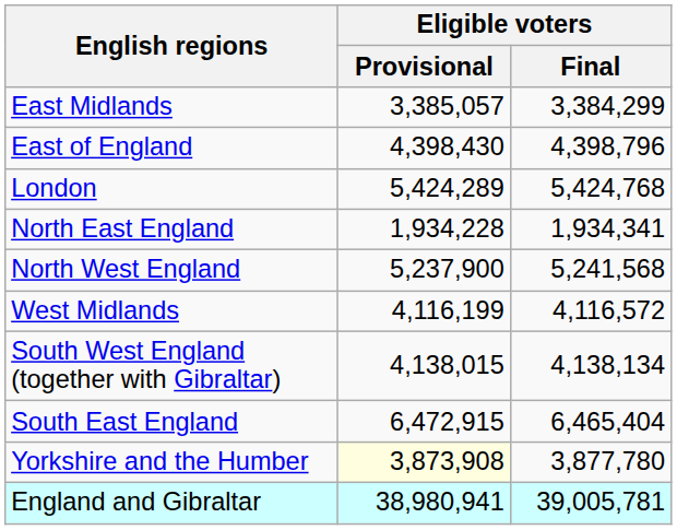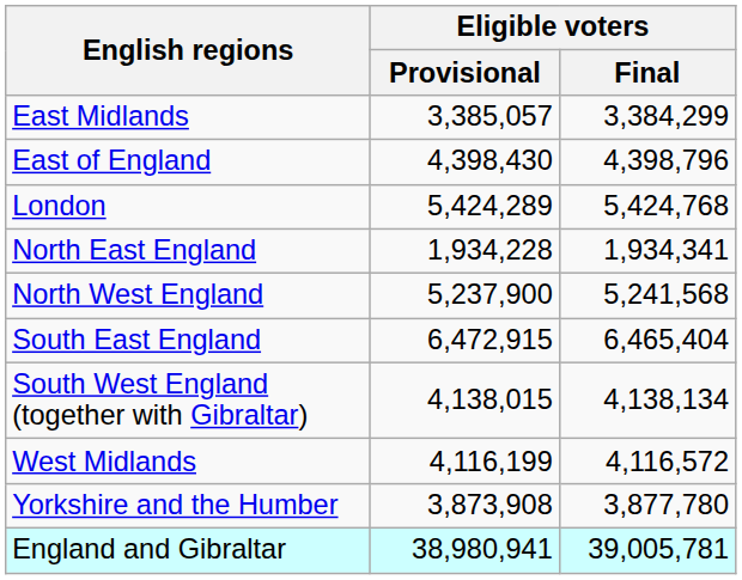rows swapped: South East England <-> West Midlands
Yorkshire and the Humber | Eligible voters / Provisional: lightyellow background -> no background
